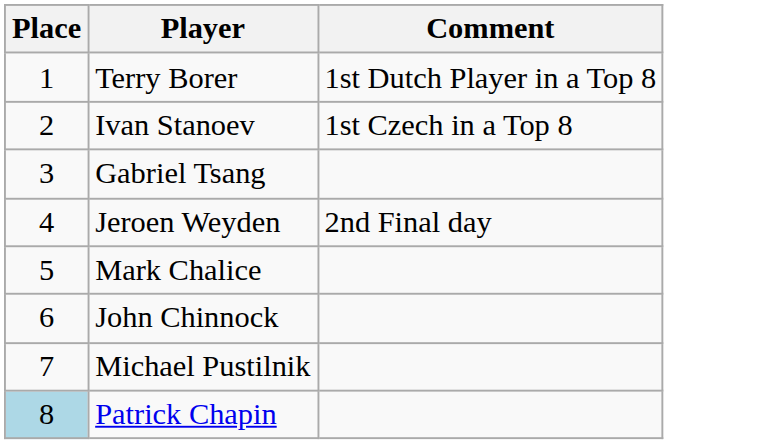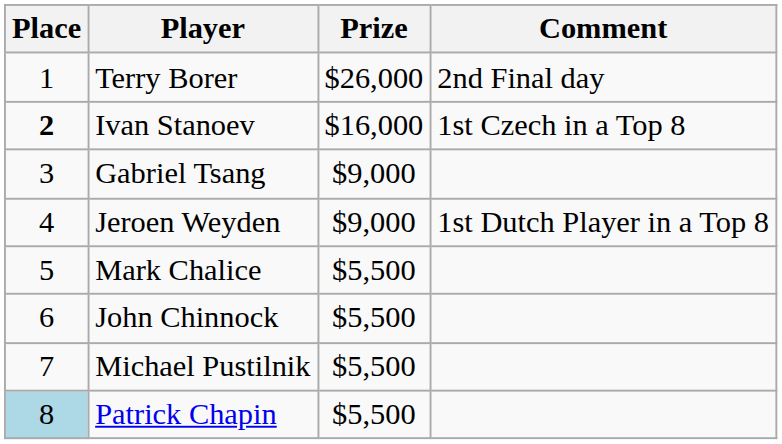+ column: Prize | $26,000 | $16,000 | $9,000 | $9,000 | $5,500 | $5,500 | $5,500 | $5,500
Terry Borer | Comment: 1st Dutch Player in a Top 8 -> 2nd Final day
Ivan Stanoev | Place: normal -> bold
Jeroen Weyden | Comment: 2nd Final day -> 1st Dutch Player in a Top 8
